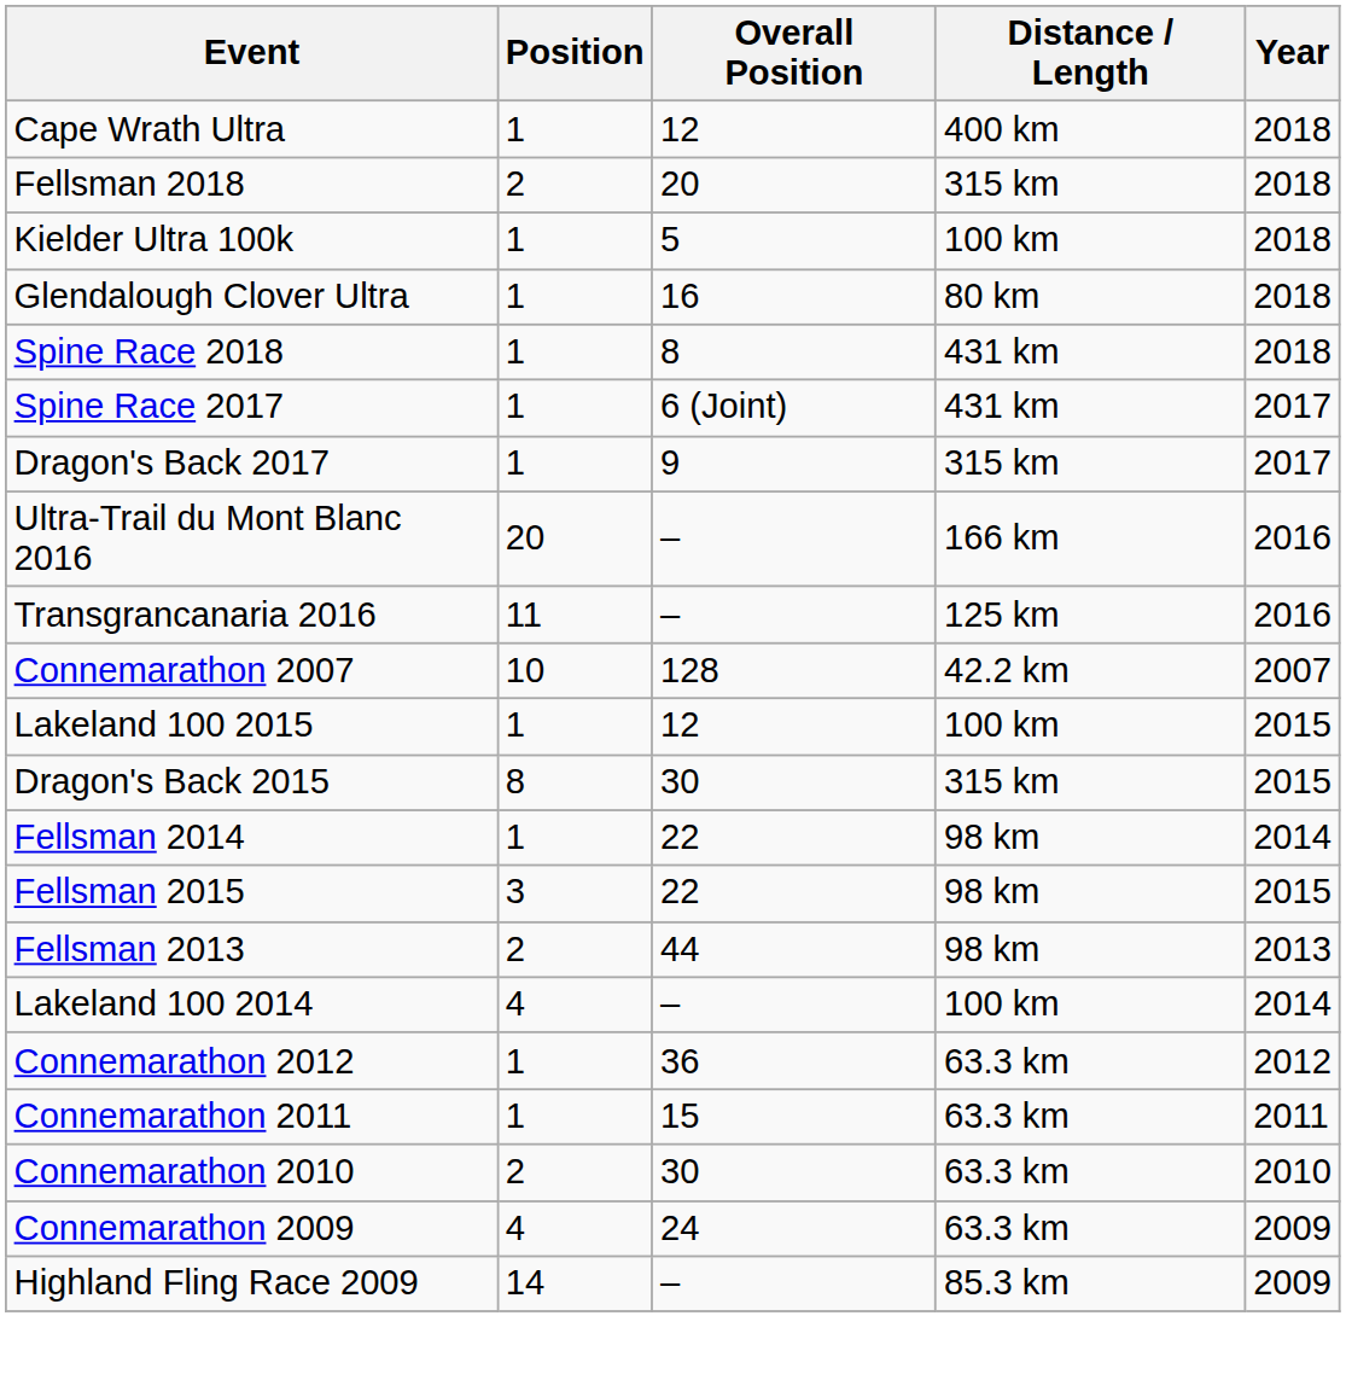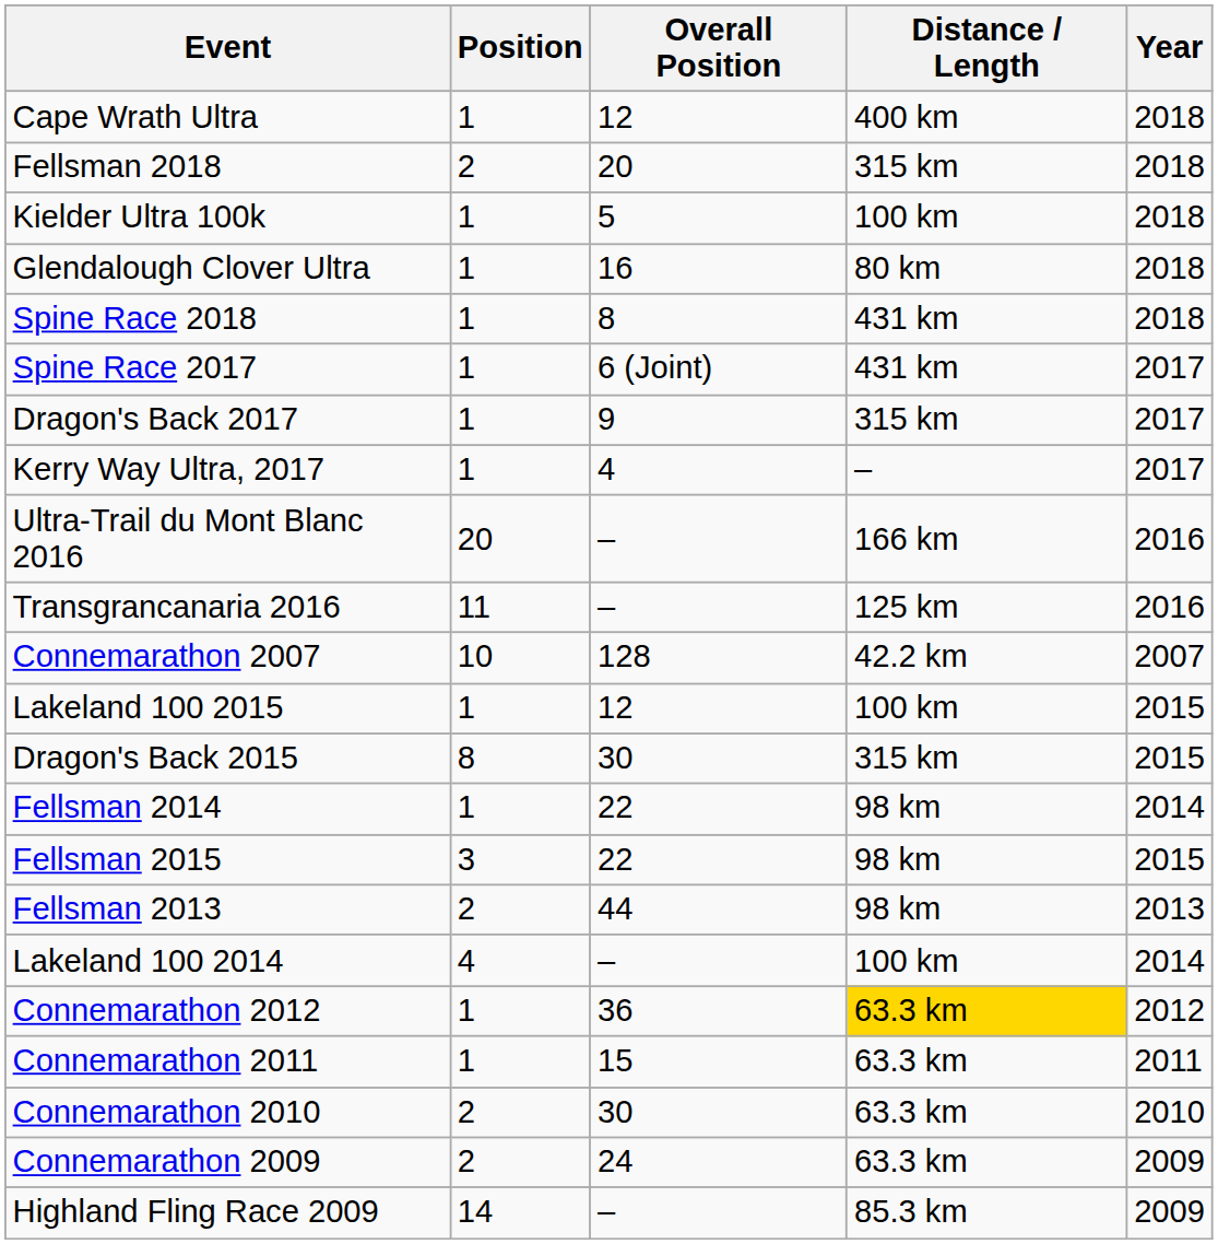+ row: Kerry Way Ultra, 2017 | 1 | 4 | – | 2017
Connemarathon 2012 | Distance / Length: no background -> gold background
Connemarathon 2009 | Position: 4 -> 2
